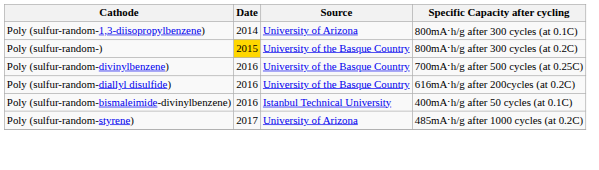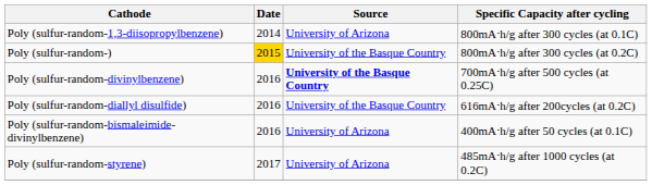Poly (sulfur-random-divinylbenzene) | Source: normal -> bold
Poly (sulfur-random-bismaleimide-divinylbenzene) | Source: Istanbul Technical University -> University of Arizona
